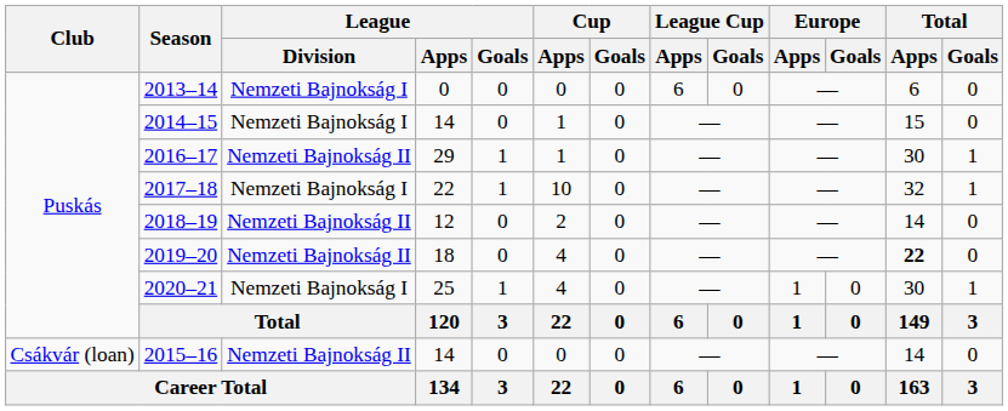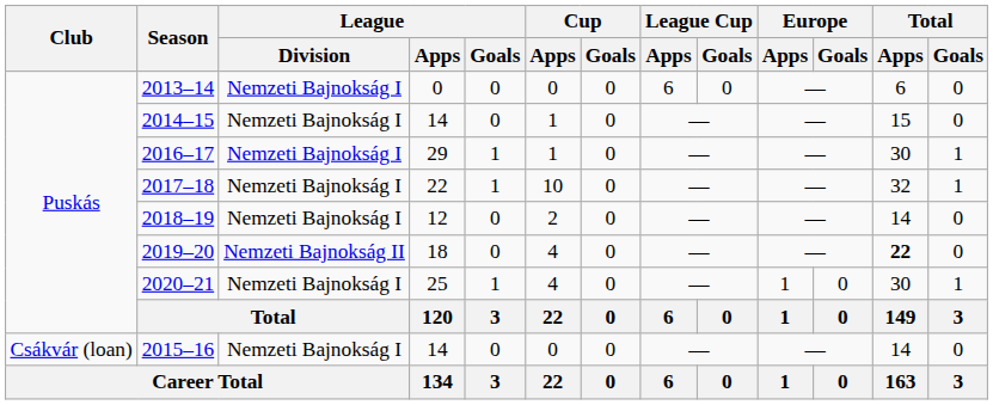2016–17 | League / Division: Nemzeti Bajnokság II -> Nemzeti Bajnokság I
2018–19 | League / Division: Nemzeti Bajnokság II -> Nemzeti Bajnokság I
2015–16 | League / Division: Nemzeti Bajnokság II -> Nemzeti Bajnokság I
